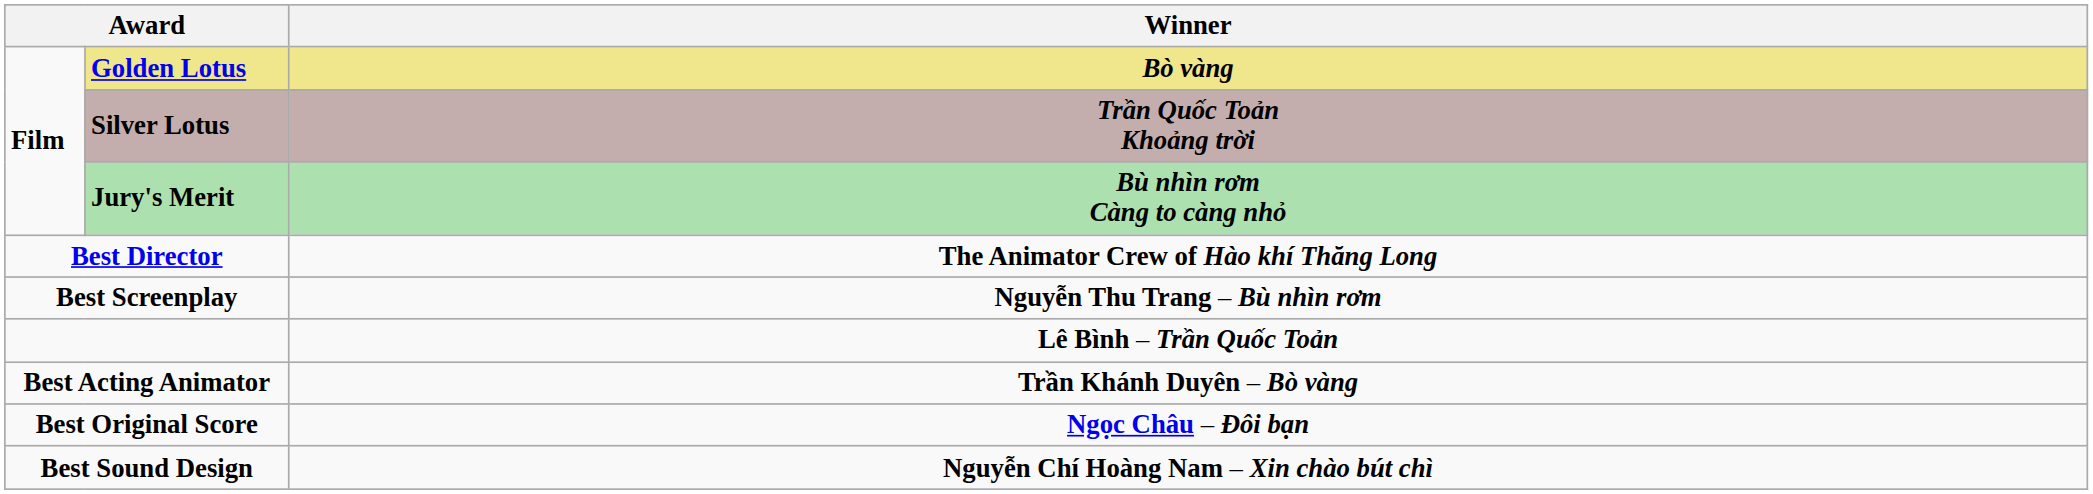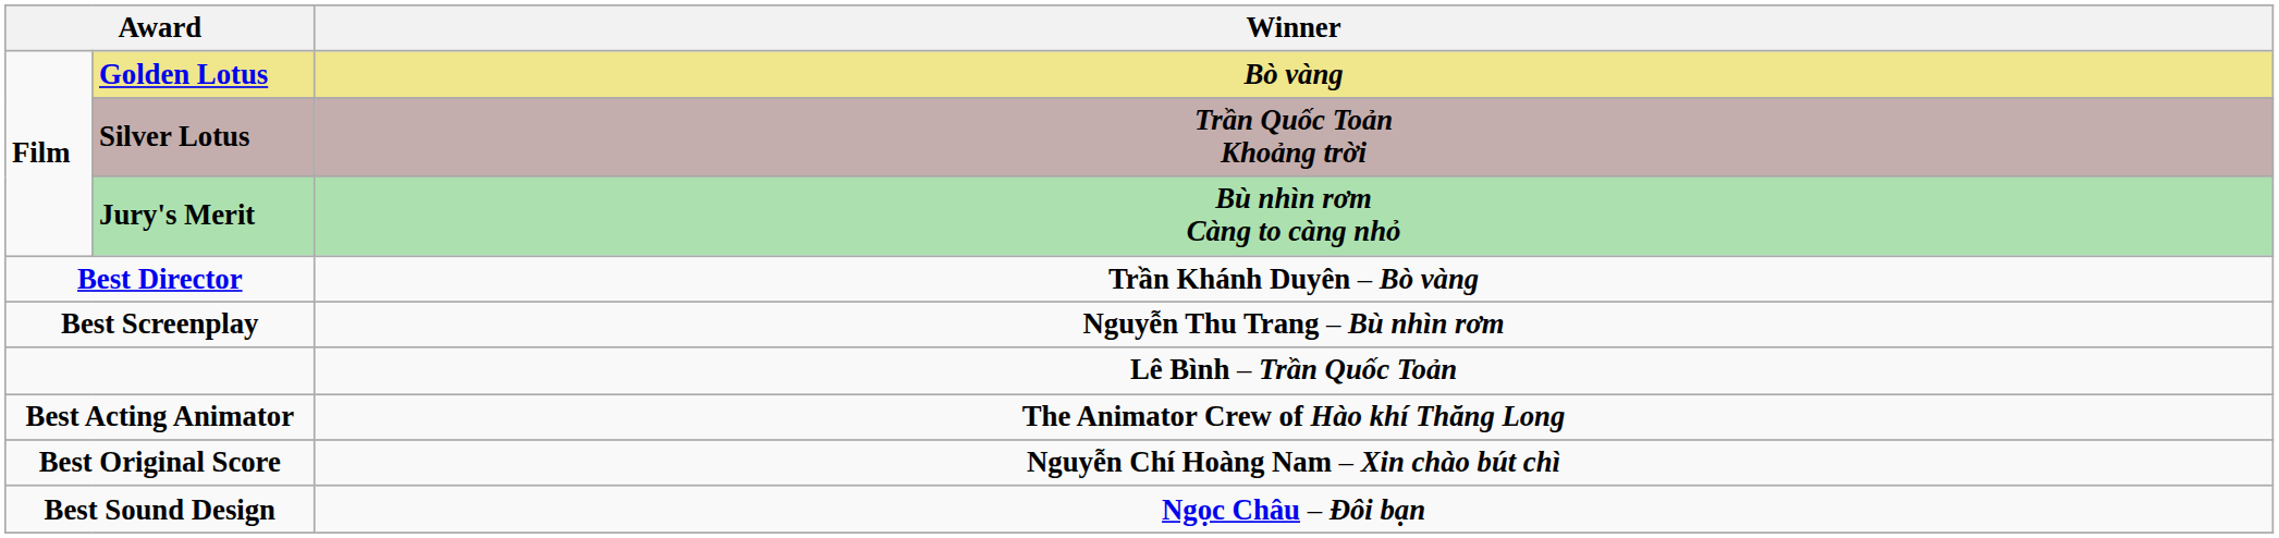Best Director | Winner: The Animator Crew of Hào khí Thăng Long -> Trần Khánh Duyên – Bò vàng
Best Acting Animator | Winner: Trần Khánh Duyên – Bò vàng -> The Animator Crew of Hào khí Thăng Long
Best Original Score | Winner: Ngọc Châu – Đôi bạn -> Nguyễn Chí Hoàng Nam – Xin chào bút chì
Best Sound Design | Winner: Nguyễn Chí Hoàng Nam – Xin chào bút chì -> Ngọc Châu – Đôi bạn
